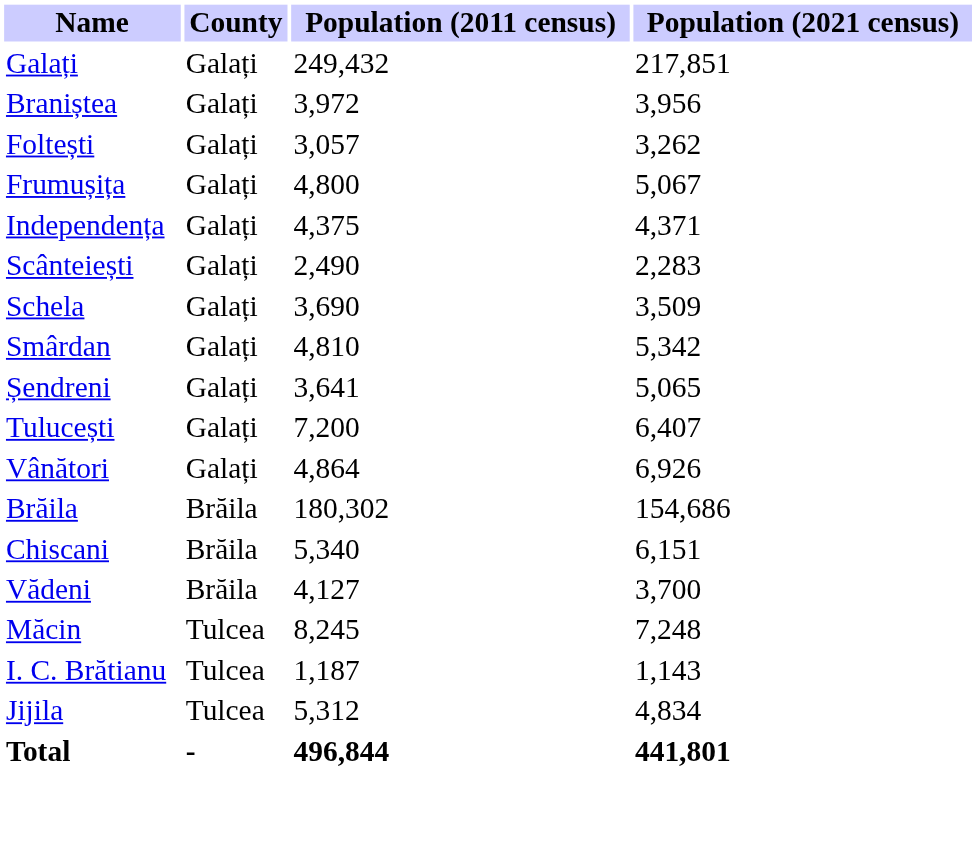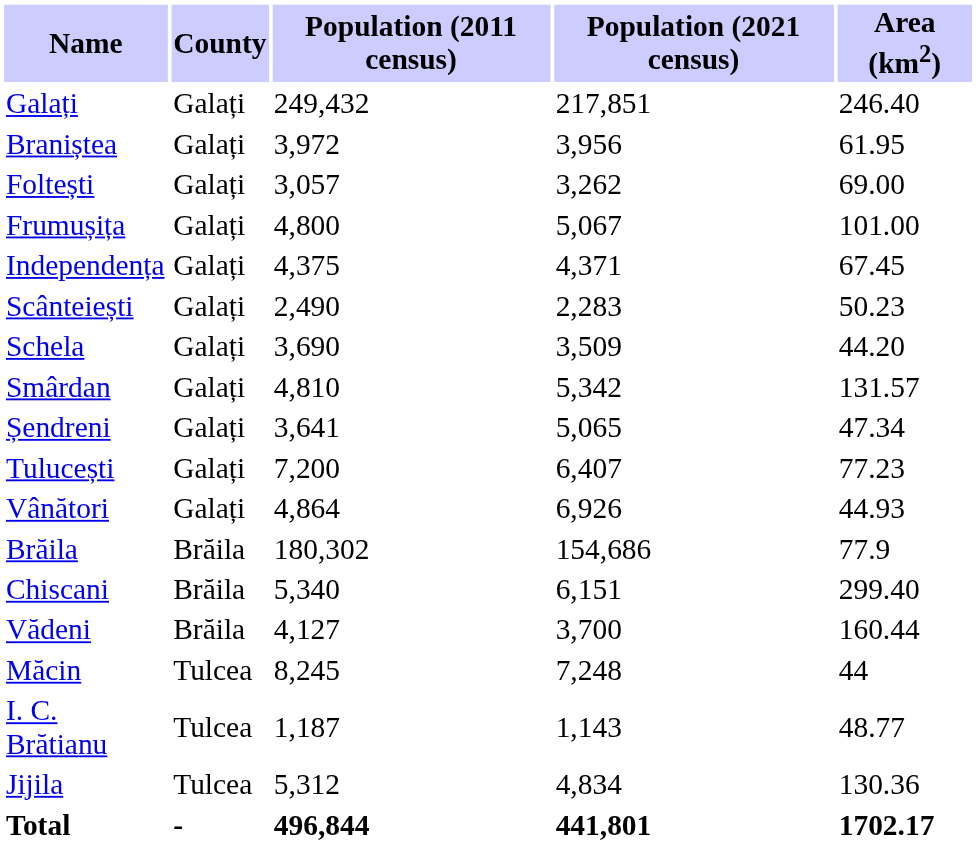+ column: Area (km2) | 246.40 | 61.95 | 69.00 | 101.00 | 67.45 | 50.23 | 44.20 | 131.57 | 47.34 | 77.23 | 44.93 | 77.9 | 299.40 | 160.44 | 44 | 48.77 | 130.36 | 1702.17
